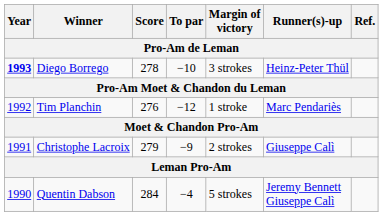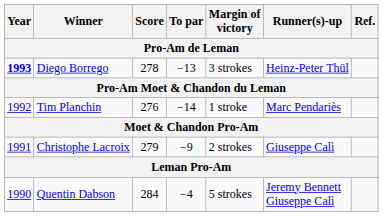Diego Borrego | To par: −10 -> −13
Tim Planchin | To par: −12 -> −14
